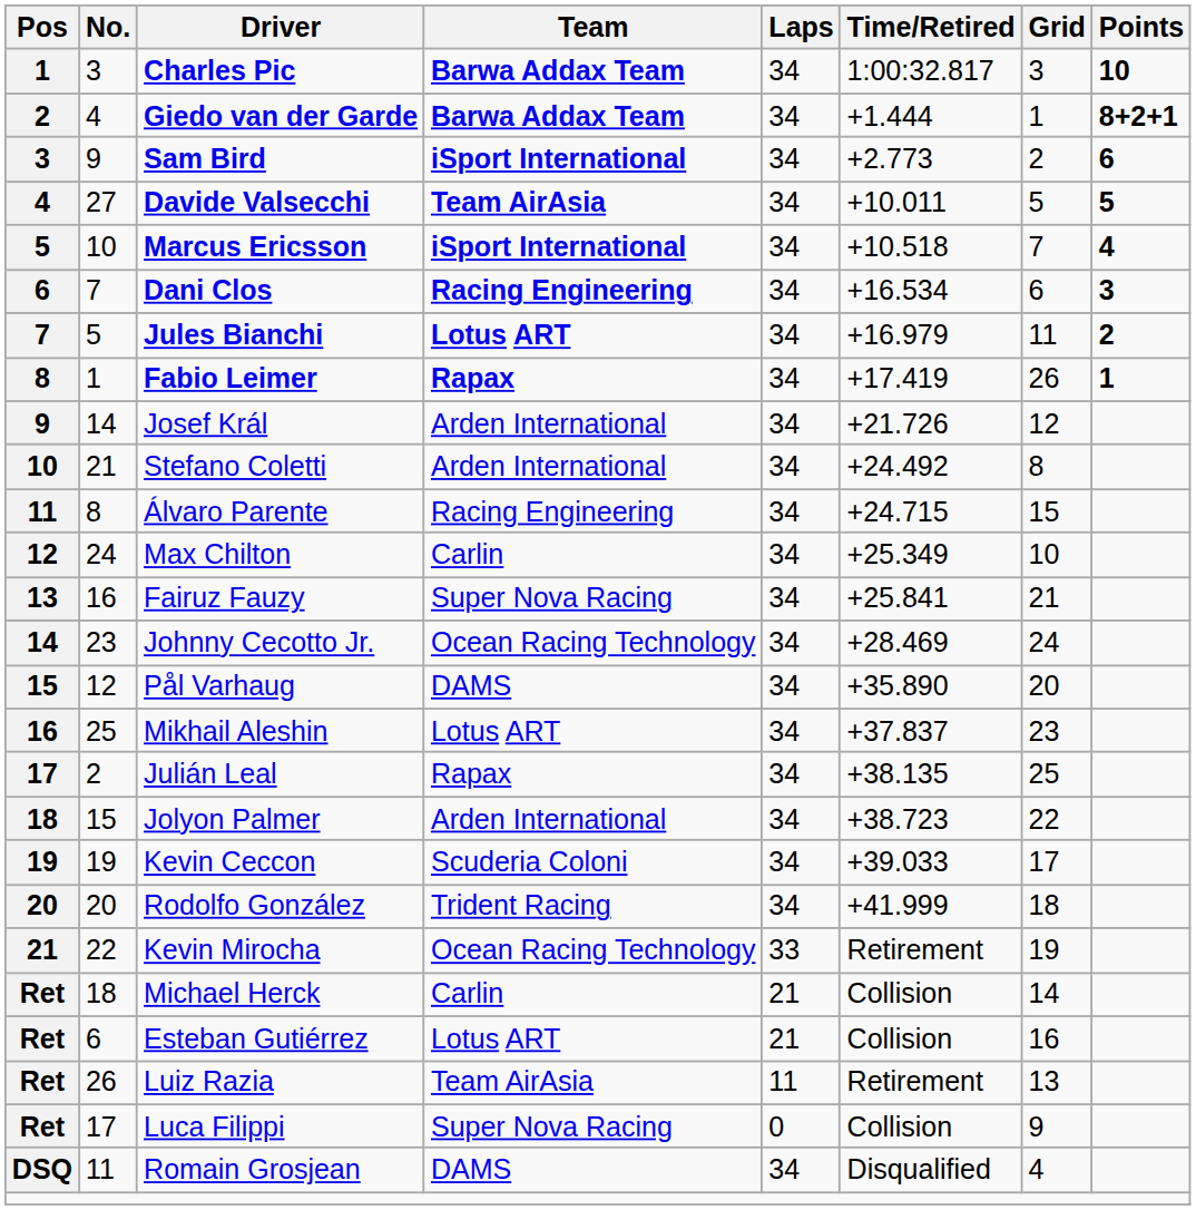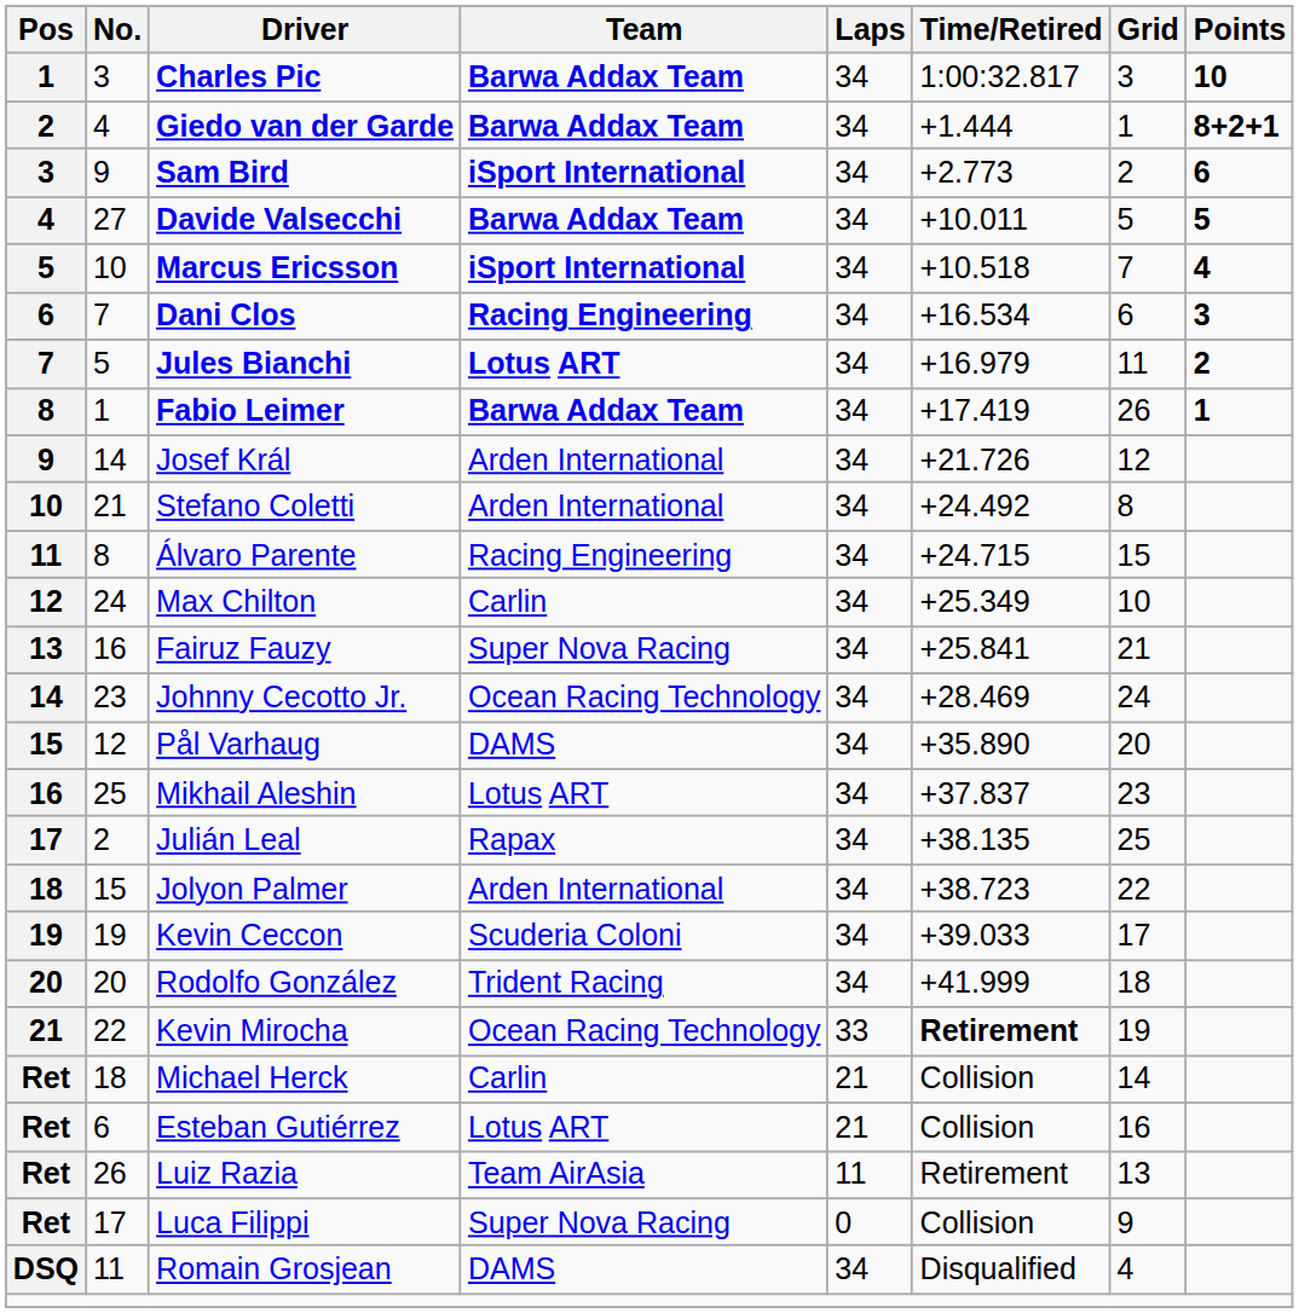Davide Valsecchi | Team: Team AirAsia -> Barwa Addax Team
Fabio Leimer | Team: Rapax -> Barwa Addax Team
Kevin Mirocha | Time/Retired: normal -> bold
